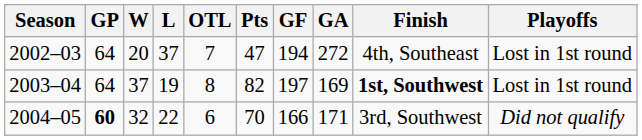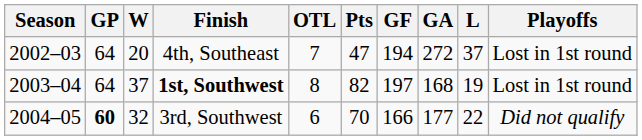columns swapped: L <-> Finish
2003–04 | GA: 169 -> 168
2004–05 | GA: 171 -> 177
